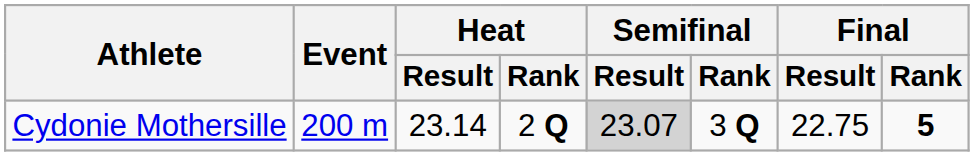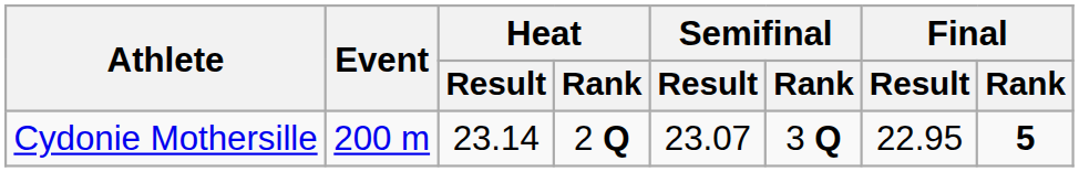Cydonie Mothersille | Semifinal / Result: lightgrey background -> no background
Cydonie Mothersille | Final / Result: 22.75 -> 22.95
